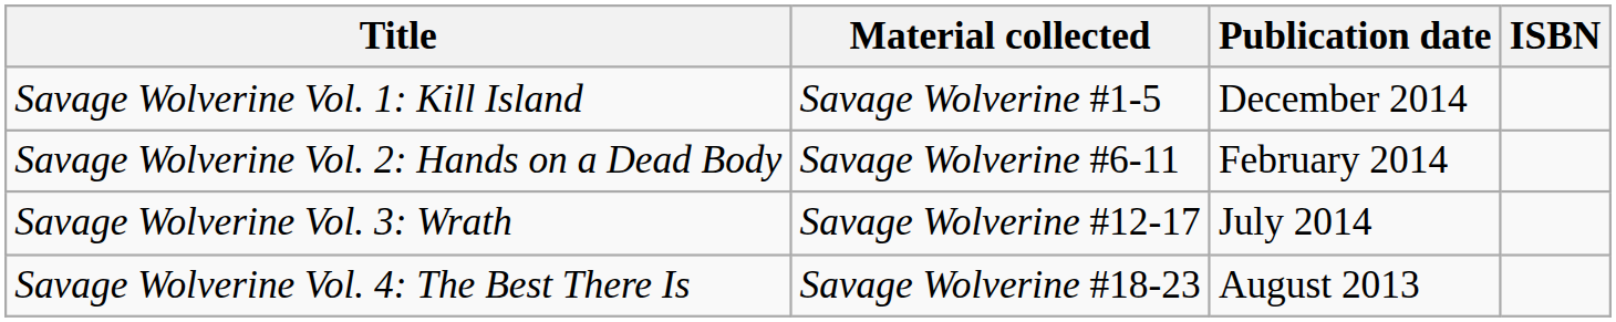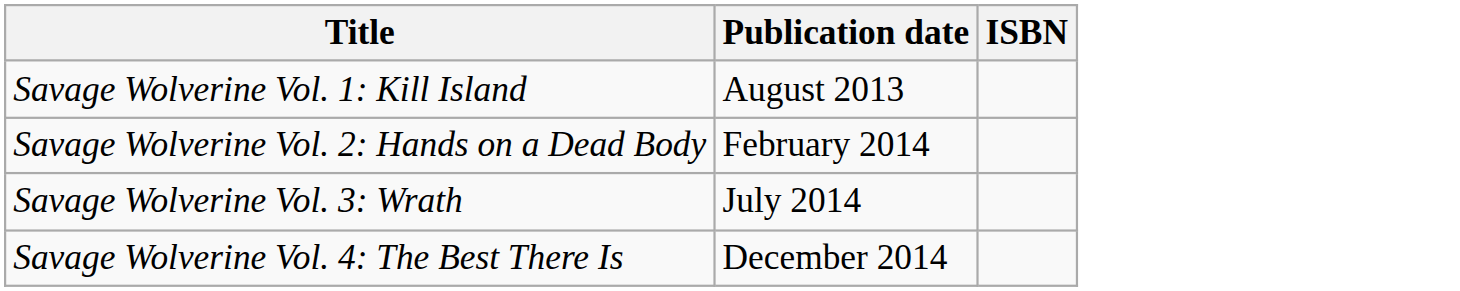- column: Material collected | Savage Wolverine #1-5 | Savage Wolverine #6-11 | Savage Wolverine #12-17 | Savage Wolverine #18-23
Savage Wolverine Vol. 1: Kill Island | Publication date: December 2014 -> August 2013
Savage Wolverine Vol. 4: The Best There Is | Publication date: August 2013 -> December 2014
